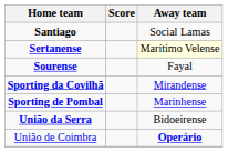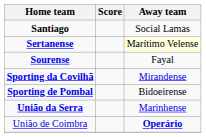Sporting de Pombal | Away team: Marinhense -> Bidoeirense
União da Serra | Away team: Bidoeirense -> Marinhense
